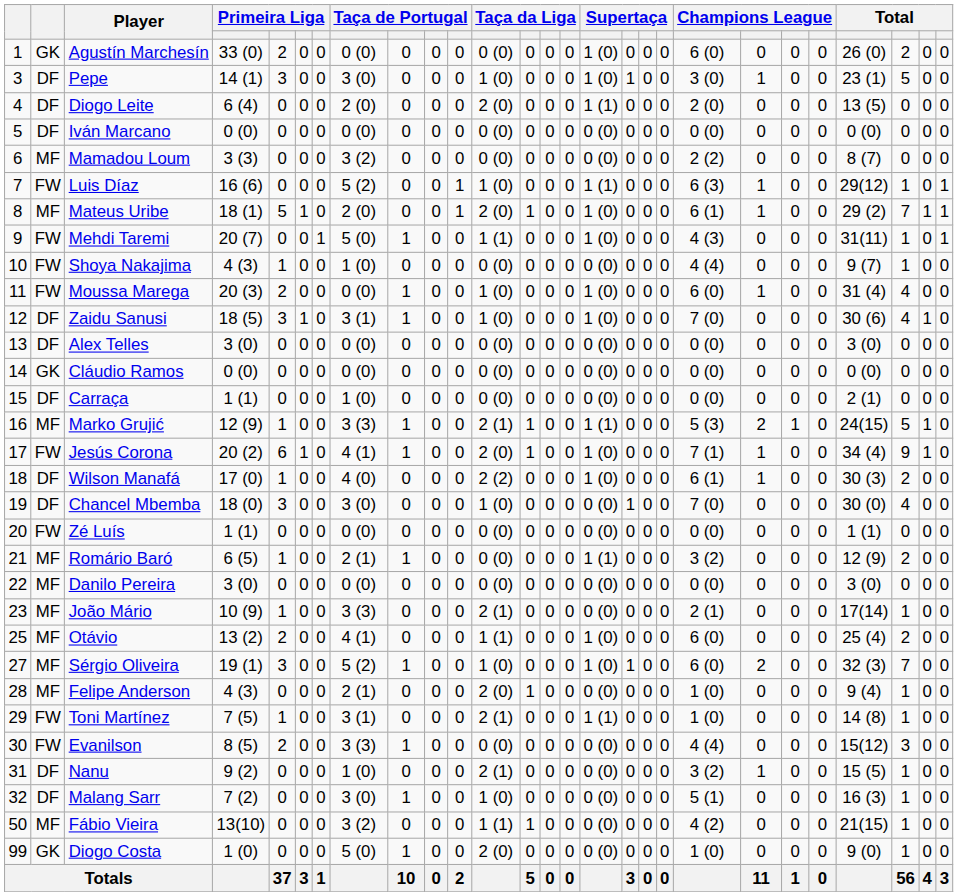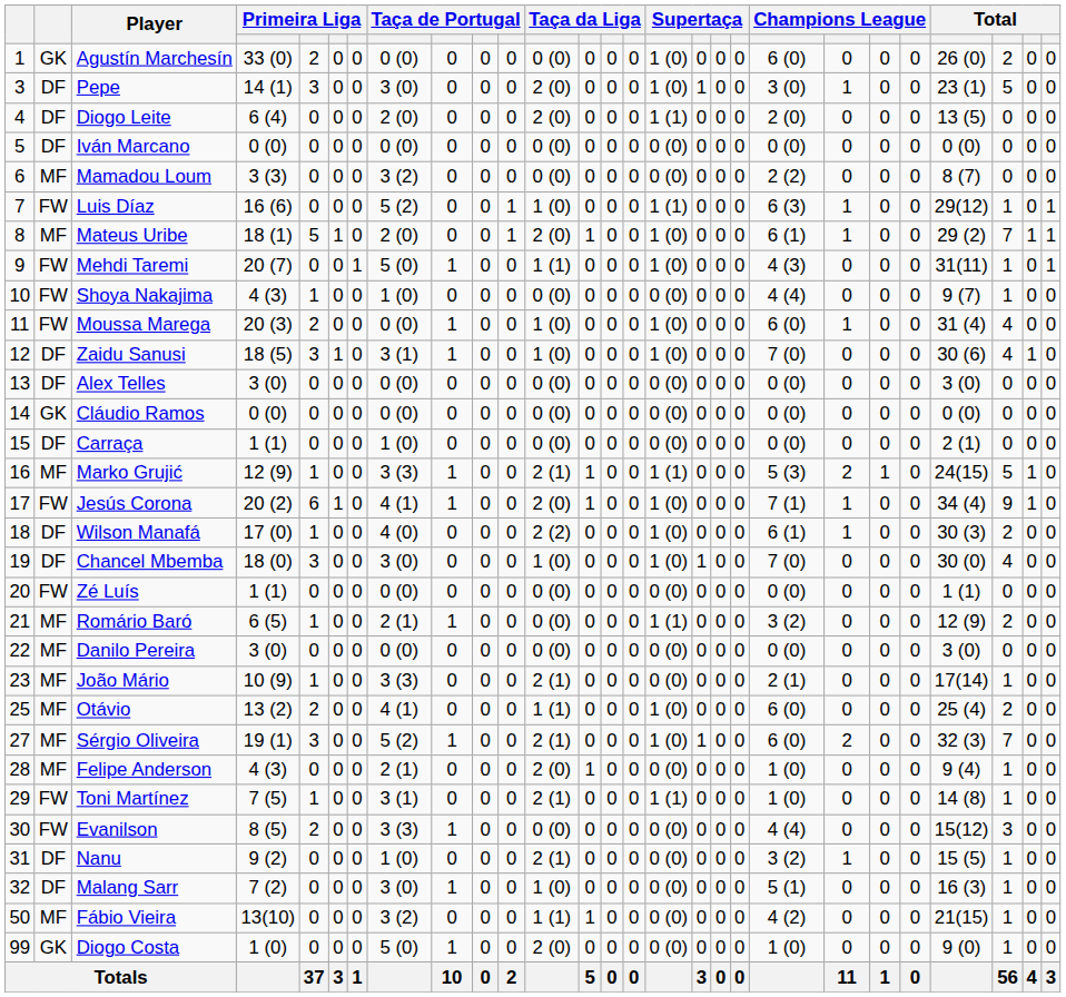Pepe | column 12: 1 (0) -> 2 (0)
Chancel Mbemba | column 16: 0 (0) -> 1 (0)
Sérgio Oliveira | column 12: 1 (0) -> 2 (1)
